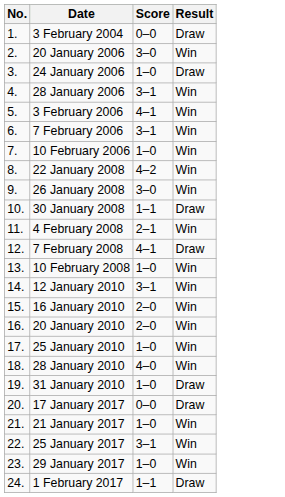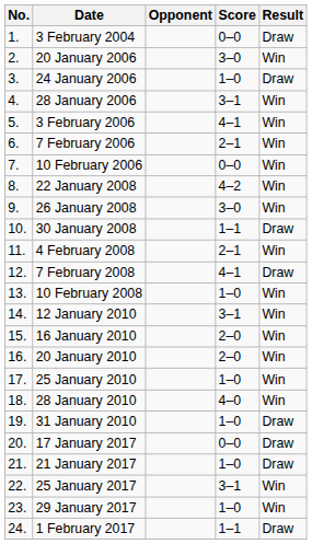+ column: Opponent
7 February 2006 | Score: 3–1 -> 2–1
10 February 2006 | Score: 1–0 -> 0–0
21 January 2017 | Result: Win -> Draw
